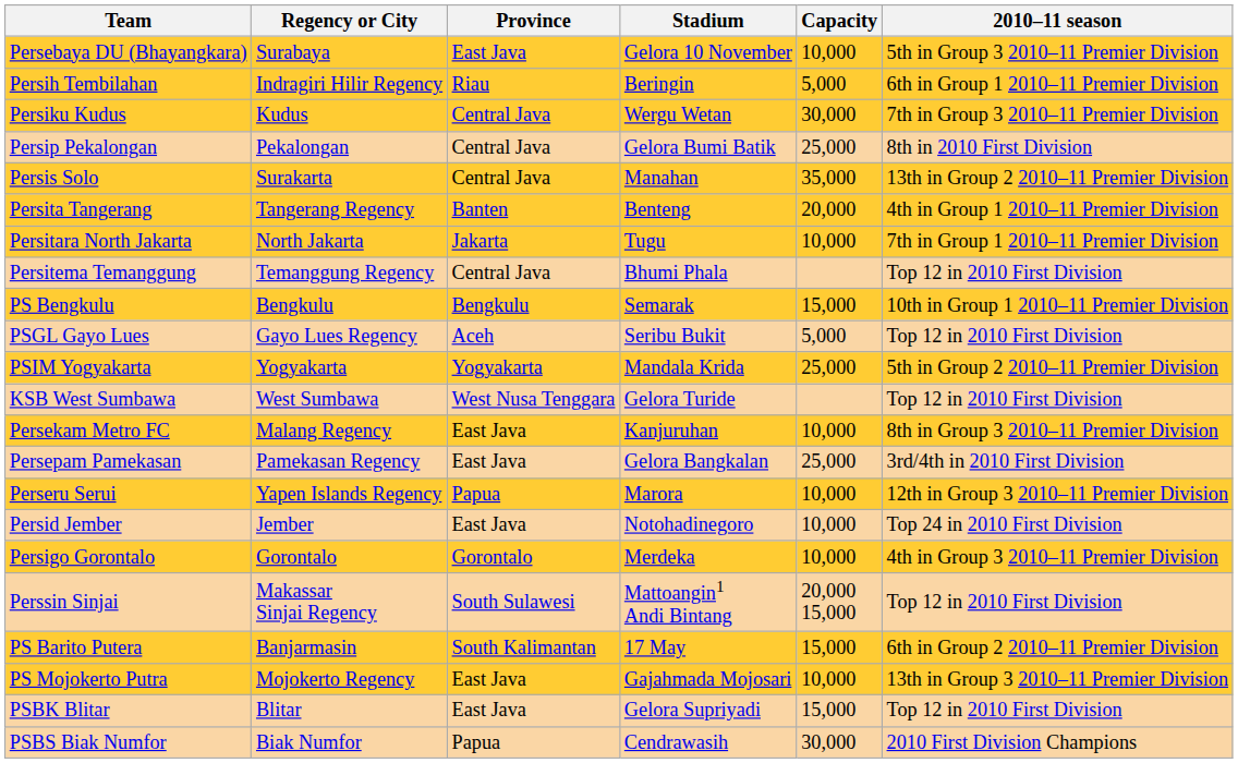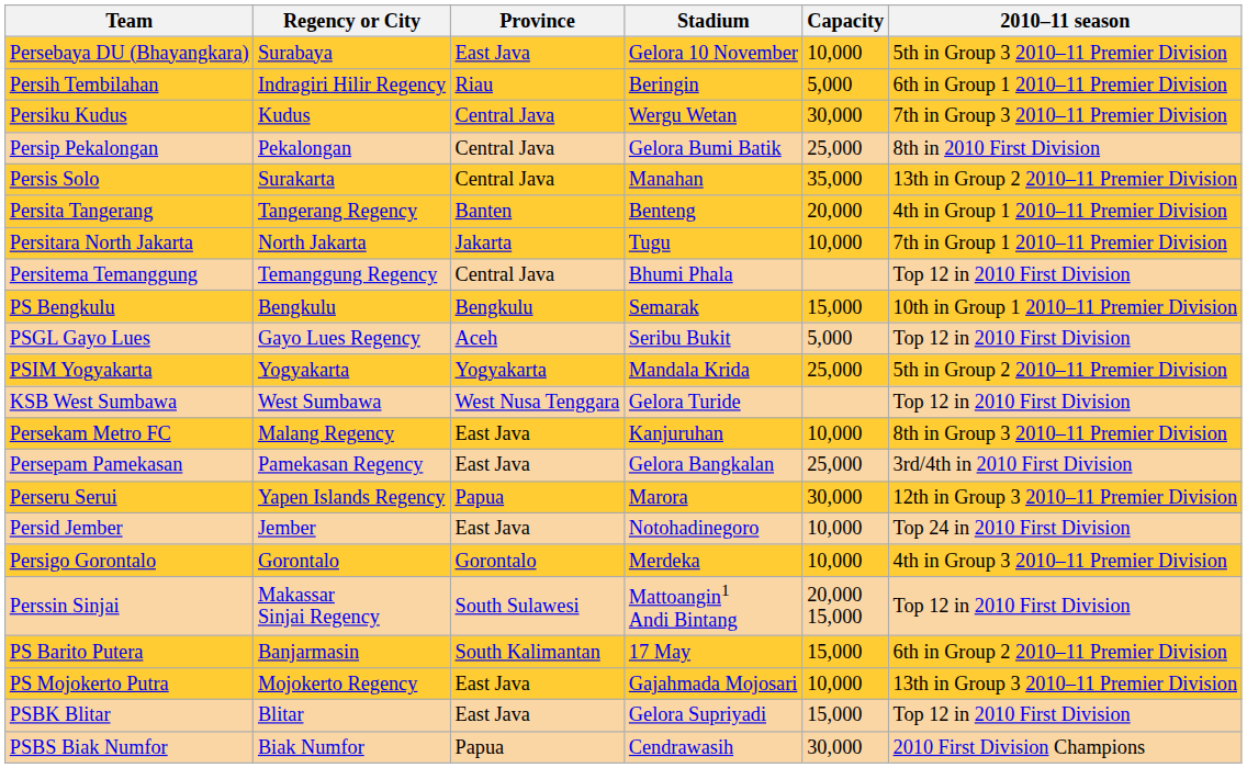Perseru Serui | Capacity: 10,000 -> 30,000
